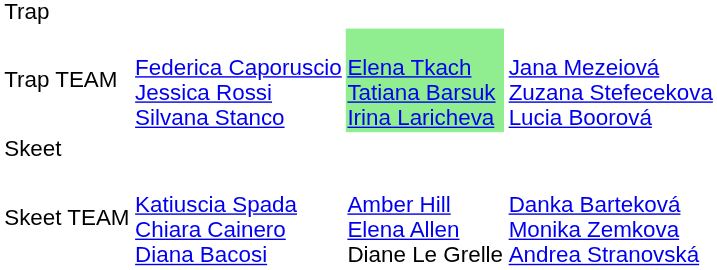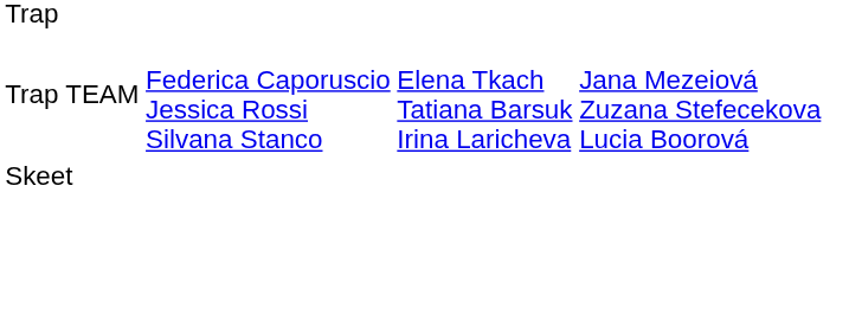Trap TEAM | column 3: lightgreen background -> no background
- row: Skeet TEAM | Katiuscia Spada Chiara Cainero Diana Bacosi | Amber Hill Elena Allen Diane Le Grelle | Danka Barteková Monika Zemkova Andrea Stranovská
